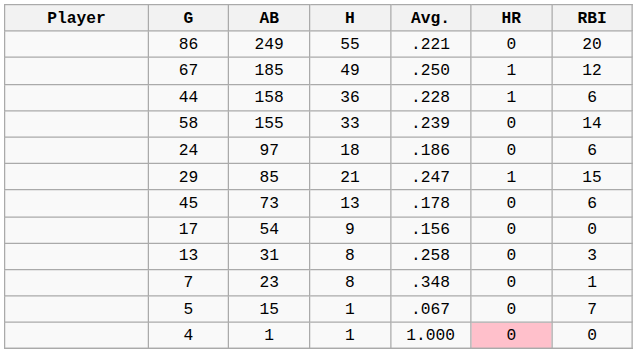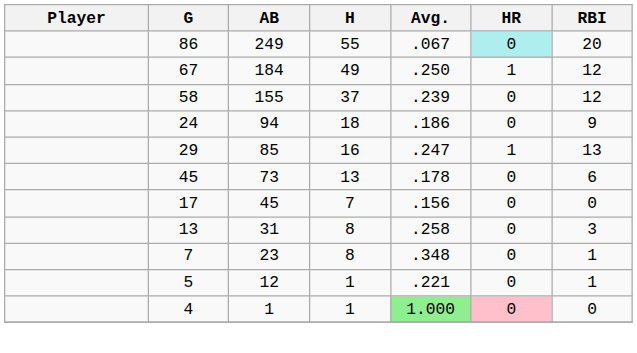86 | Avg.: .221 -> .067
86 | HR: no background -> paleturquoise background
67 | AB: 185 -> 184
- row: 44 | 158 | 36 | .228 | 1 | 6
58 | H: 33 -> 37
58 | RBI: 14 -> 12
24 | AB: 97 -> 94
24 | RBI: 6 -> 9
29 | H: 21 -> 16
29 | RBI: 15 -> 13
17 | AB: 54 -> 45
17 | H: 9 -> 7
5 | AB: 15 -> 12
5 | Avg.: .067 -> .221
5 | RBI: 7 -> 1
4 | Avg.: no background -> lightgreen background
